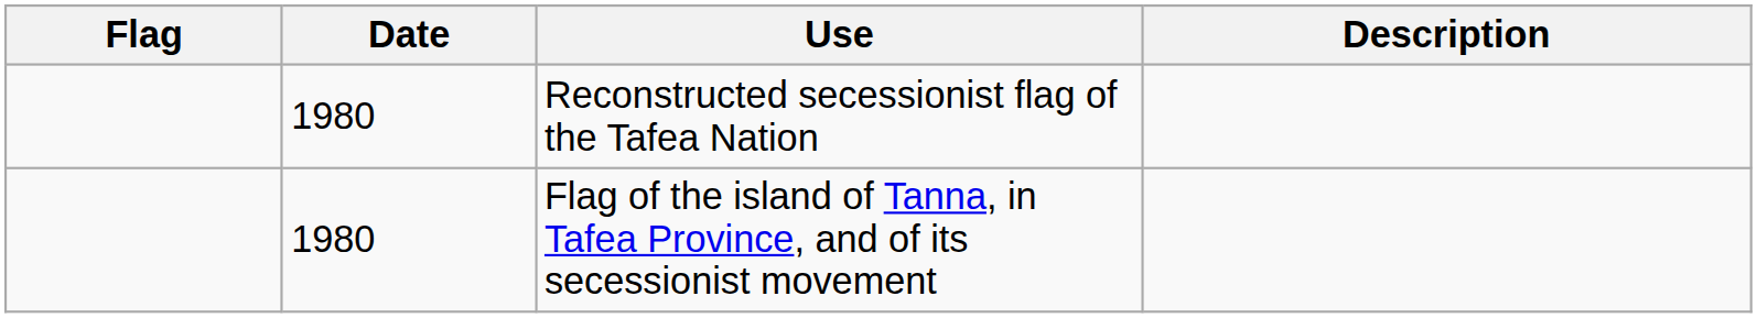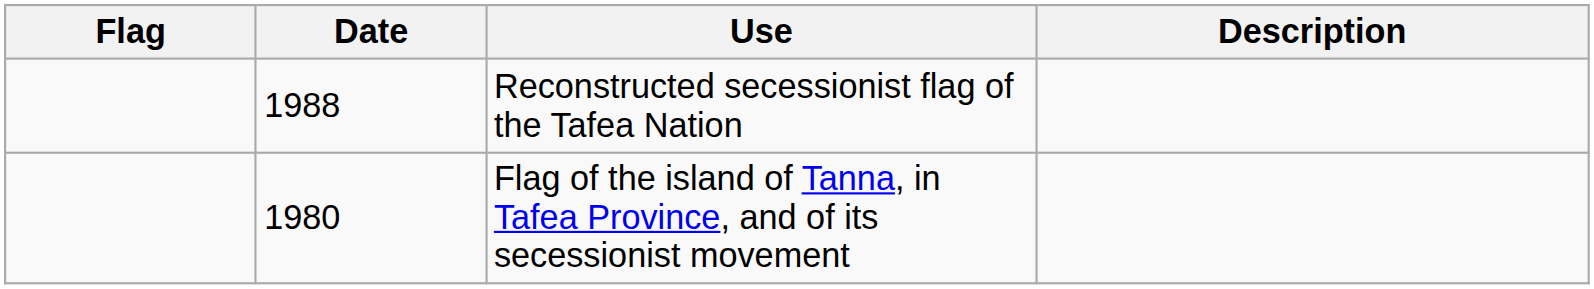Reconstructed secessionist flag of the Tafea Nation | Date: 1980 -> 1988
